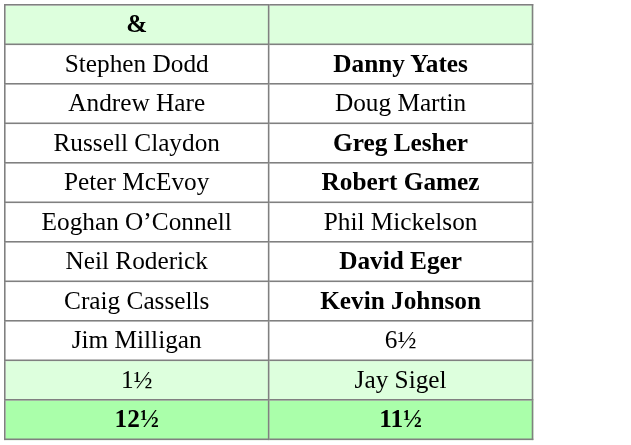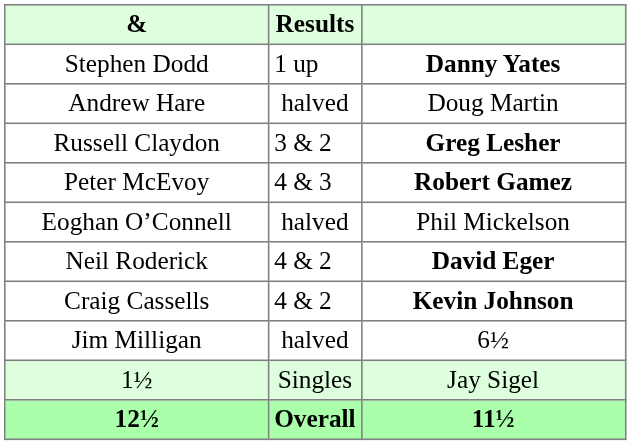+ column: Results | 1 up | halved | 3 & 2 | 4 & 3 | halved | 4 & 2 | 4 & 2 | halved | Singles | Overall
